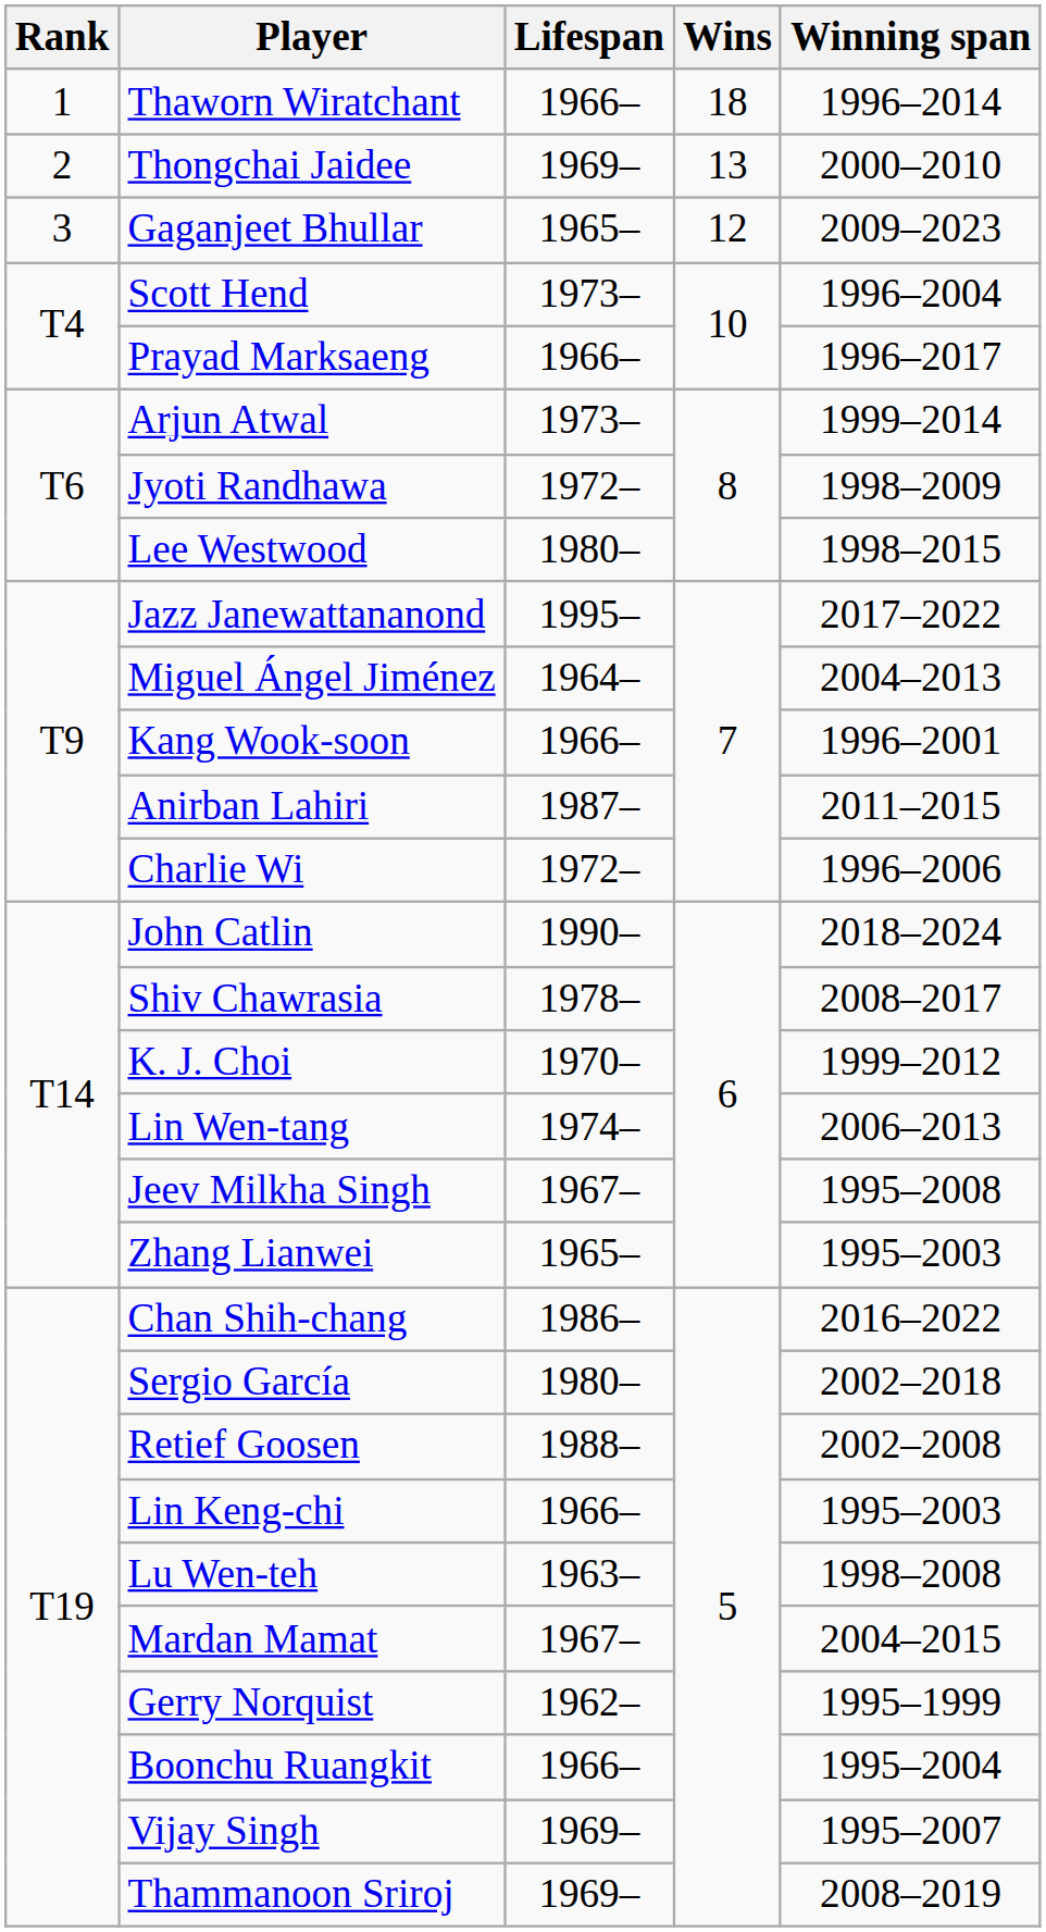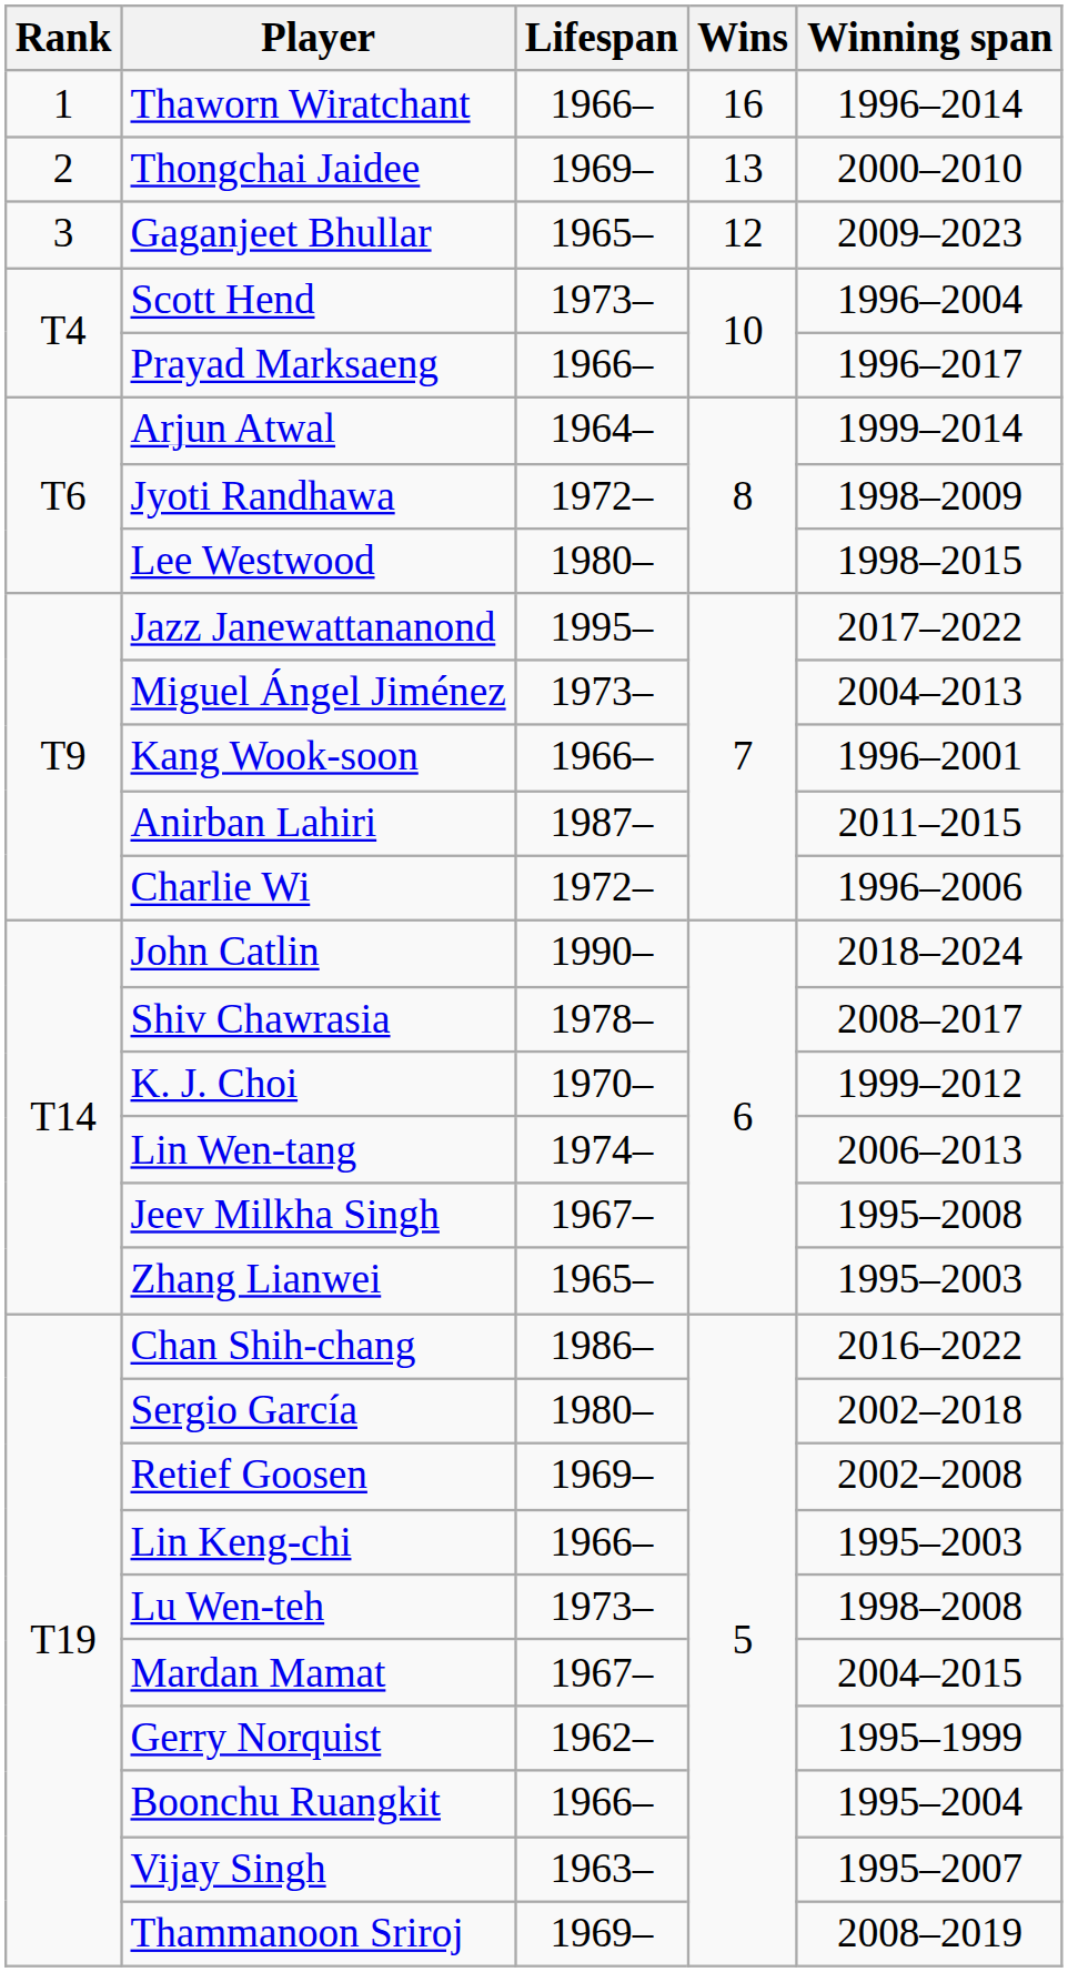Thaworn Wiratchant | Wins: 18 -> 16
Arjun Atwal | Lifespan: 1973– -> 1964–
Miguel Ángel Jiménez | Lifespan: 1964– -> 1973–
Retief Goosen | Lifespan: 1988– -> 1969–
Lu Wen-teh | Lifespan: 1963– -> 1973–
Vijay Singh | Lifespan: 1969– -> 1963–
